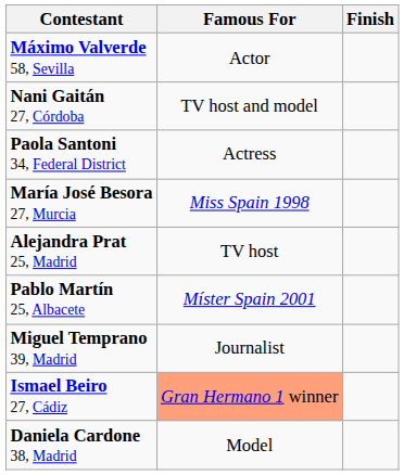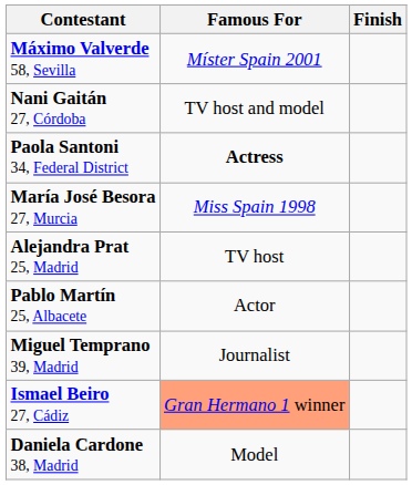Máximo Valverde 58, Sevilla | Famous For: Actor -> Míster Spain 2001
Paola Santoni 34, Federal District | Famous For: normal -> bold
Pablo Martín 25, Albacete | Famous For: Míster Spain 2001 -> Actor
